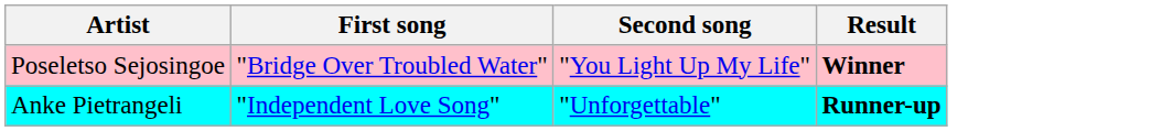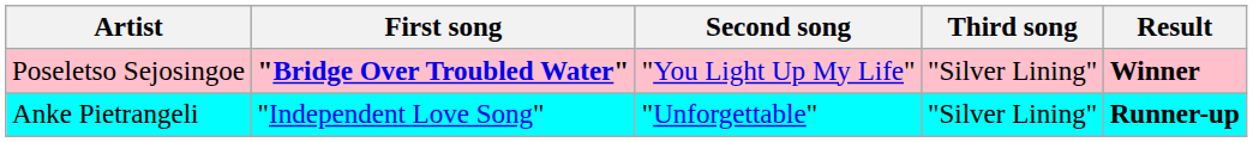+ column: Third song | "Silver Lining" | "Silver Lining"
Poseletso Sejosingoe | First song: normal -> bold
